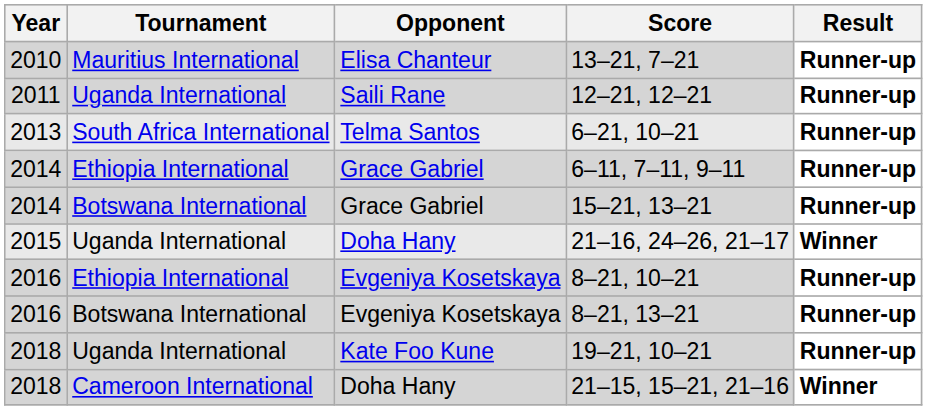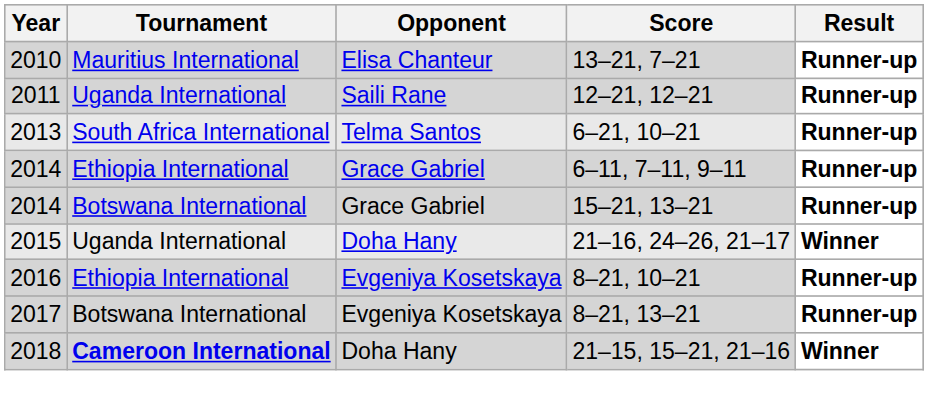8–21, 13–21 | Year: 2016 -> 2017
- row: 2018 | Uganda International | Kate Foo Kune | 19–21, 10–21 | Runner-up
21–15, 15–21, 21–16 | Tournament: normal -> bold
